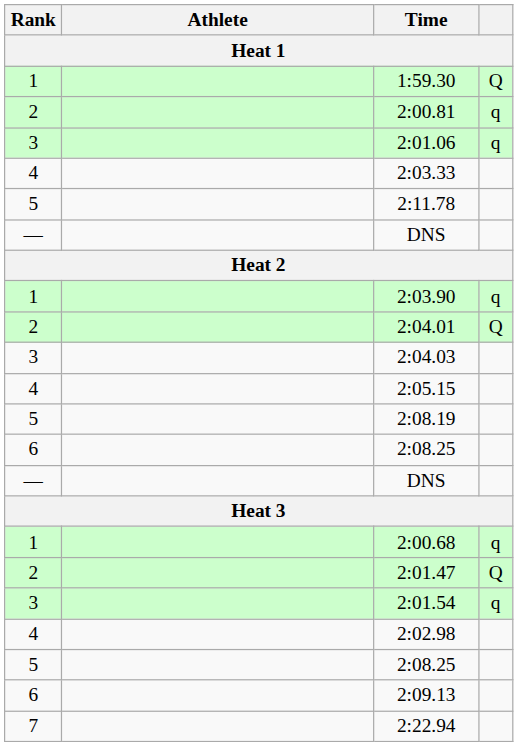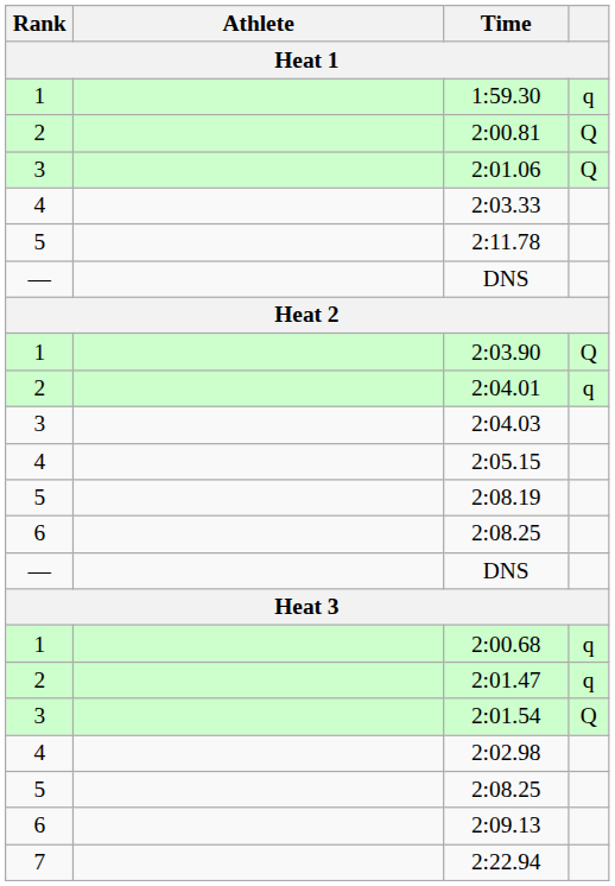1:59.30 | column 4: Q -> q
2:00.81 | column 4: q -> Q
2:01.06 | column 4: q -> Q
2:03.90 | column 4: q -> Q
2:04.01 | column 4: Q -> q
2:01.47 | column 4: Q -> q
2:01.54 | column 4: q -> Q
